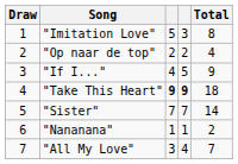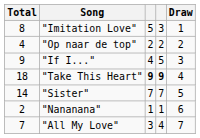columns swapped: Draw <-> Total
